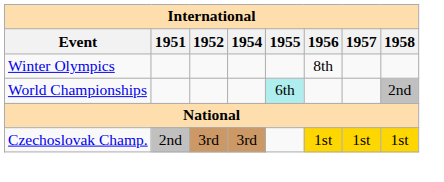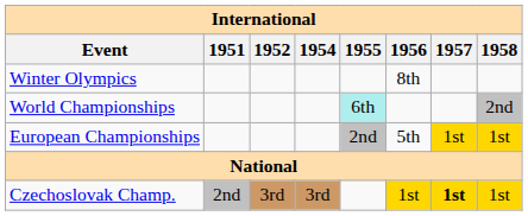+ row: European Championships | 2nd | 5th | 1st | 1st
Czechoslovak Champ. | 1957: normal -> bold
